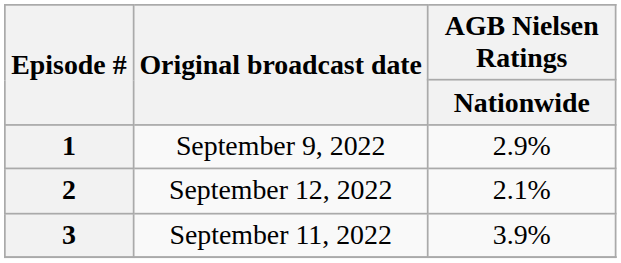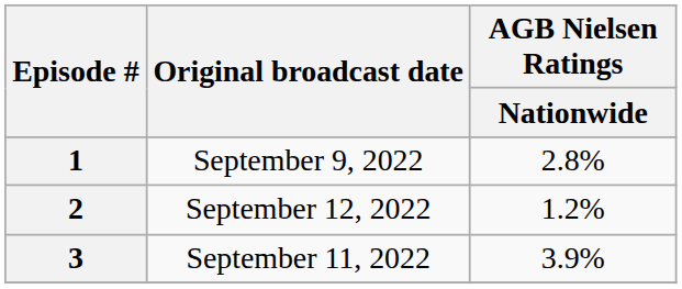1 | AGB Nielsen Ratings / Nationwide: 2.9% -> 2.8%
2 | AGB Nielsen Ratings / Nationwide: 2.1% -> 1.2%
